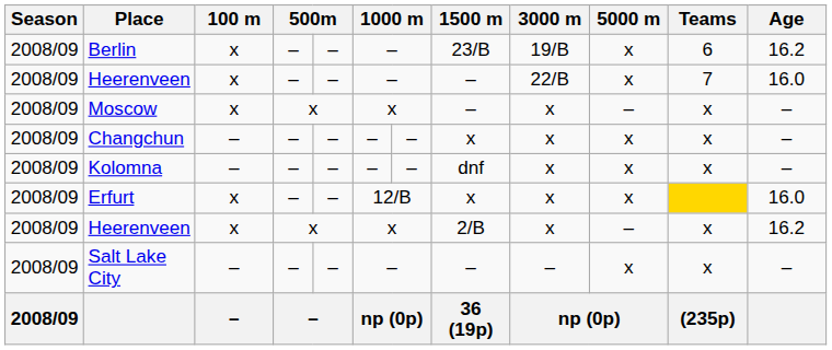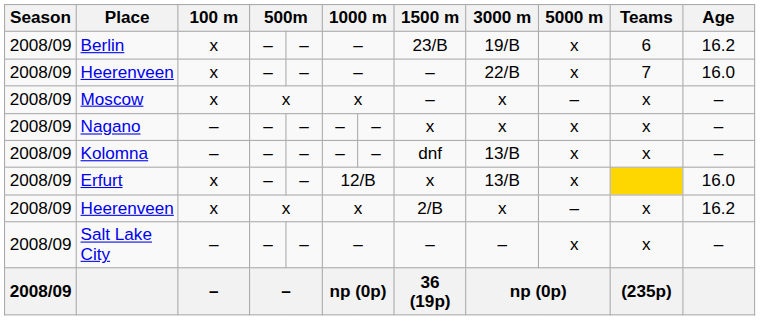- row: 2008/09 | Changchun | – | – | – | – | – | x | x | x | x | –
+ row: 2008/09 | Nagano | – | – | – | – | – | x | x | x | x | –
Kolomna | 3000 m: x -> 13/B
Erfurt | 3000 m: x -> 13/B
